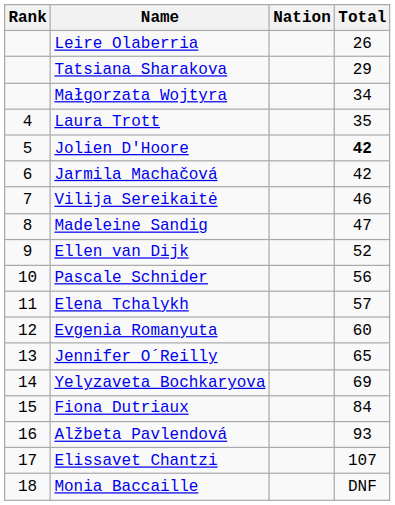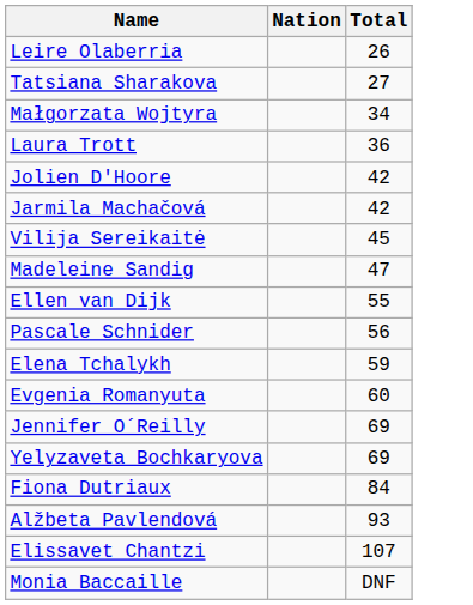- column: Rank | 4 | 5 | 6 | 7 | 8 | 9 | 10 | 11 | 12 | 13 | 14 | 15 | 16 | 17 | 18
Tatsiana Sharakova | Total: 29 -> 27
Laura Trott | Total: 35 -> 36
Jolien D'Hoore | Total: bold -> normal
Vilija Sereikaitė | Total: 46 -> 45
Ellen van Dijk | Total: 52 -> 55
Elena Tchalykh | Total: 57 -> 59
Jennifer O´Reilly | Total: 65 -> 69
